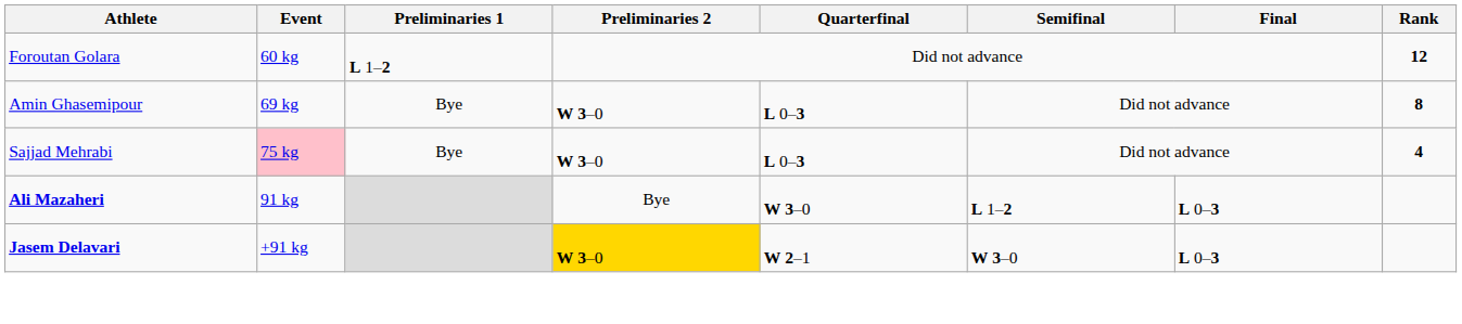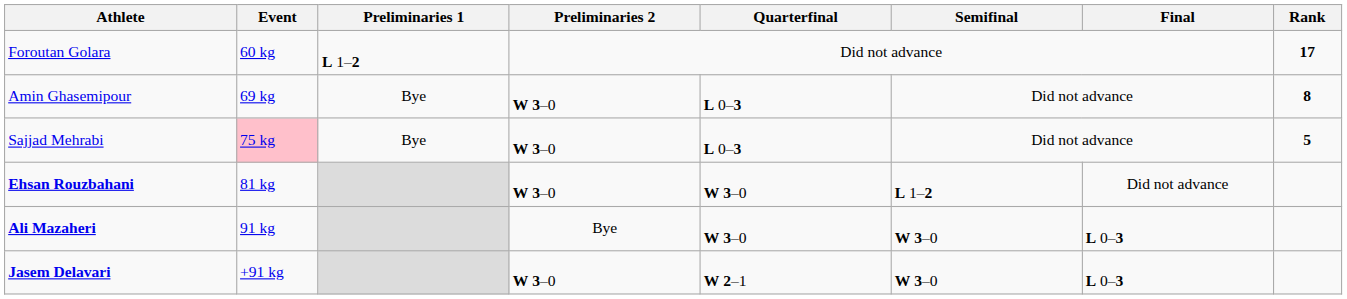Foroutan Golara | Rank: 12 -> 17
Sajjad Mehrabi | Rank: 4 -> 5
+ row: Ehsan Rouzbahani | 81 kg | W 3–0 | W 3–0 | L 1–2 | Did not advance
Ali Mazaheri | Semifinal: L 1–2 -> W 3–0
Jasem Delavari | Preliminaries 2: gold background -> no background
